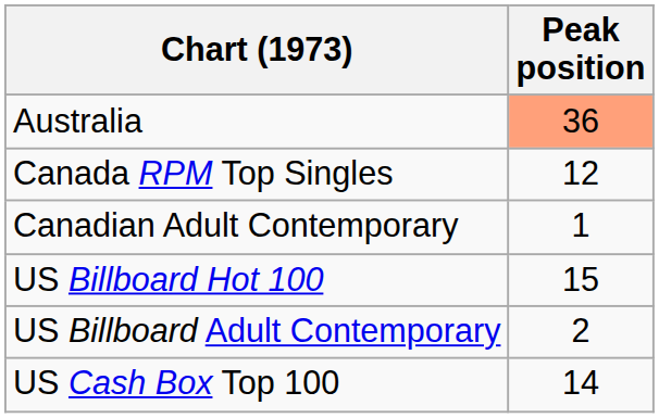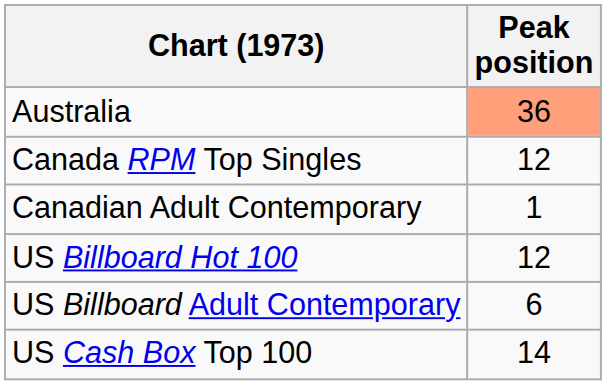US Billboard Hot 100 | Peak position: 15 -> 12
US Billboard Adult Contemporary | Peak position: 2 -> 6
